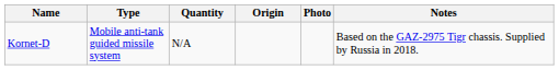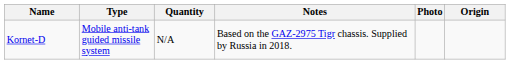columns swapped: Origin <-> Notes
